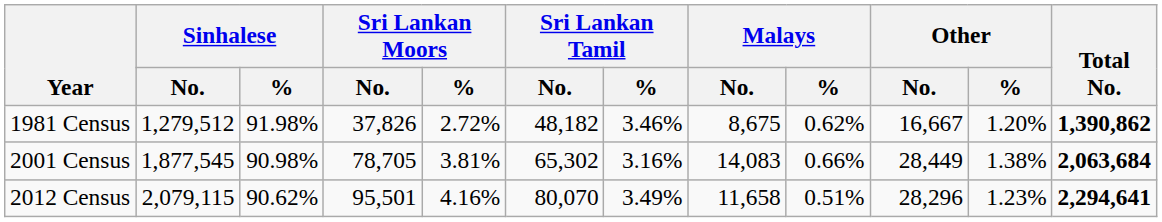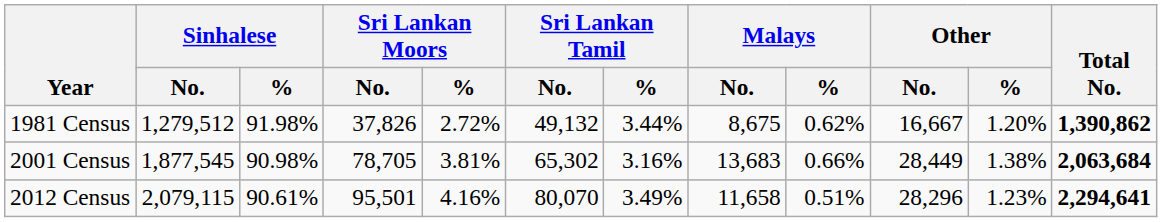1981 Census | Sri Lankan Tamil / No.: 48,182 -> 49,132
1981 Census | Sri Lankan Tamil / %: 3.46% -> 3.44%
2001 Census | Malays / No.: 14,083 -> 13,683
2012 Census | Sinhalese / %: 90.62% -> 90.61%
